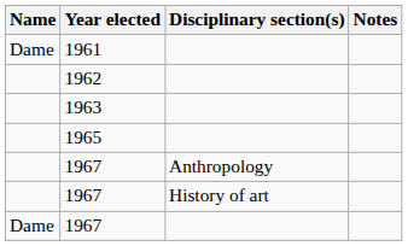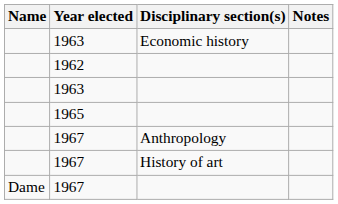+ row: 1963 | Economic history
- row: Dame | 1961
